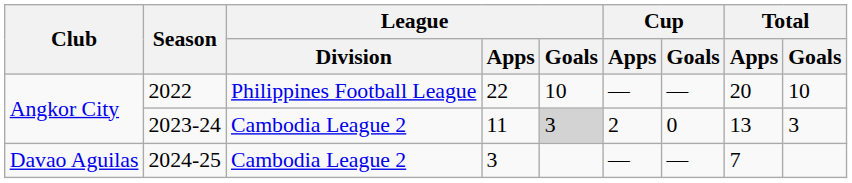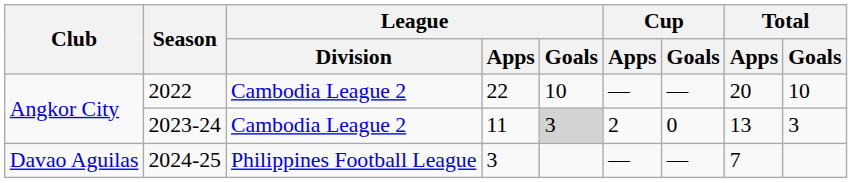2022 | League / Division: Philippines Football League -> Cambodia League 2
2024-25 | League / Division: Cambodia League 2 -> Philippines Football League
